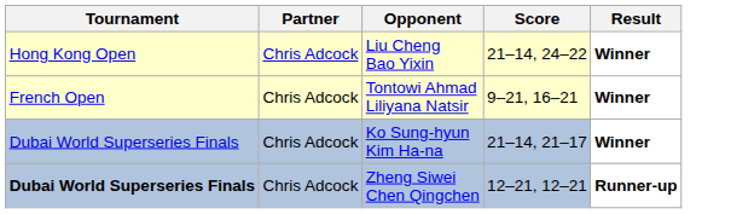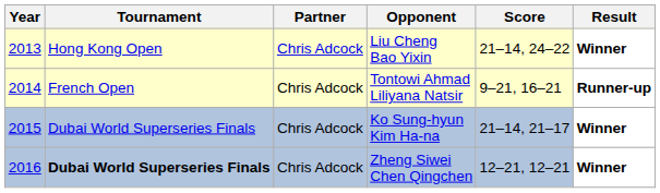+ column: Year | 2013 | 2014 | 2015 | 2016
Tontowi Ahmad Liliyana Natsir | Result: Winner -> Runner-up
Zheng Siwei Chen Qingchen | Result: Runner-up -> Winner
